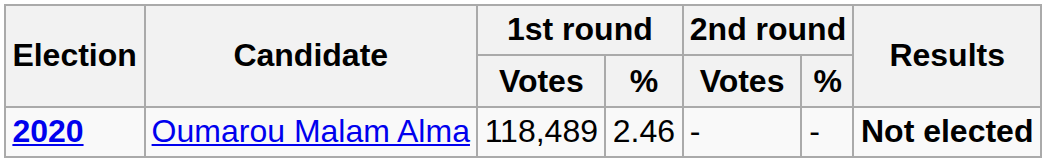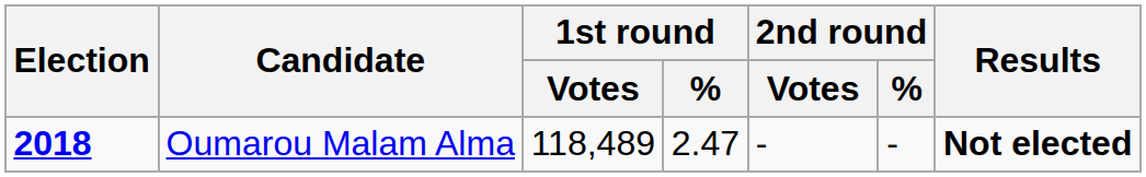Oumarou Malam Alma | Election: 2020 -> 2018
Oumarou Malam Alma | 1st round / %: 2.46 -> 2.47
